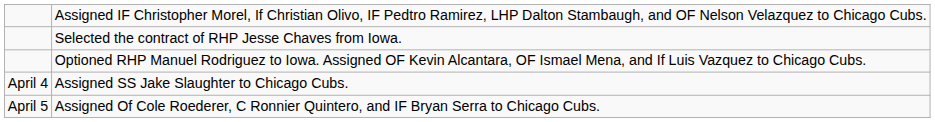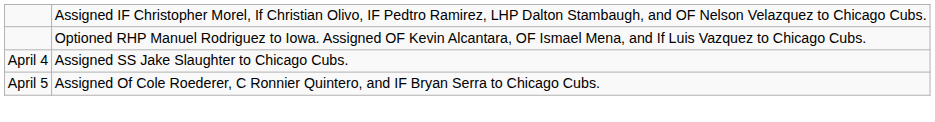- row: Selected the contract of RHP Jesse Chaves from Iowa.
